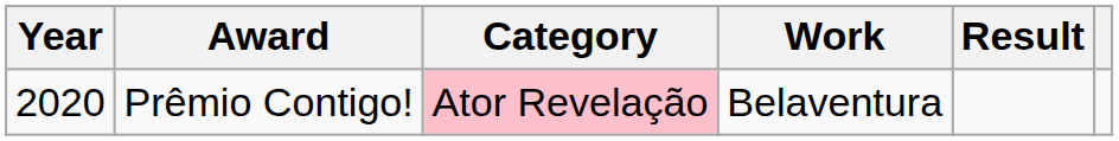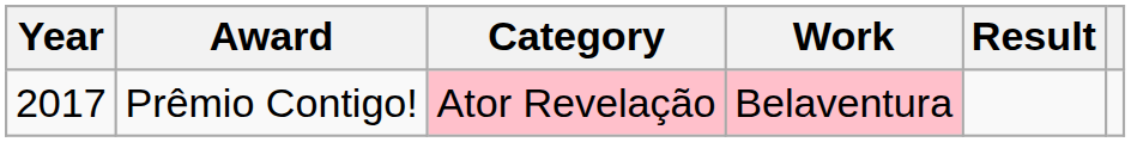Prêmio Contigo! | Year: 2020 -> 2017
Prêmio Contigo! | Work: no background -> pink background
